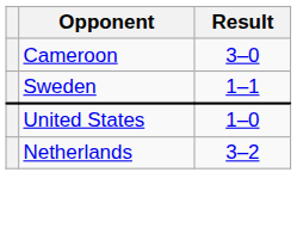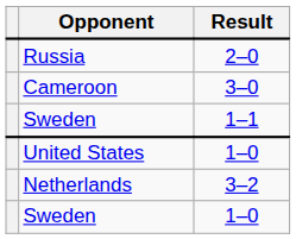+ row: Russia | 2–0
+ row: Sweden | 1–0
